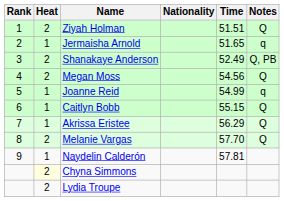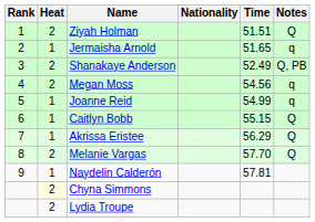Megan Moss | Notes: Q -> q
